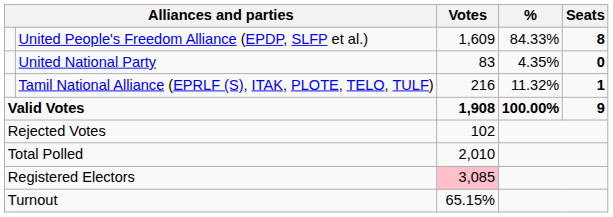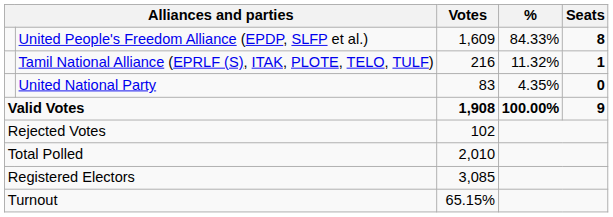rows swapped: Tamil National Alliance (EPRLF (S), ITAK, PLOTE, TELO, TULF) <-> United National Party
Registered Electors | Votes: pink background -> no background
